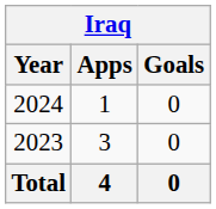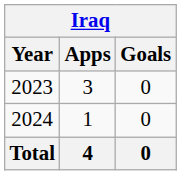rows swapped: 2023 <-> 2024
